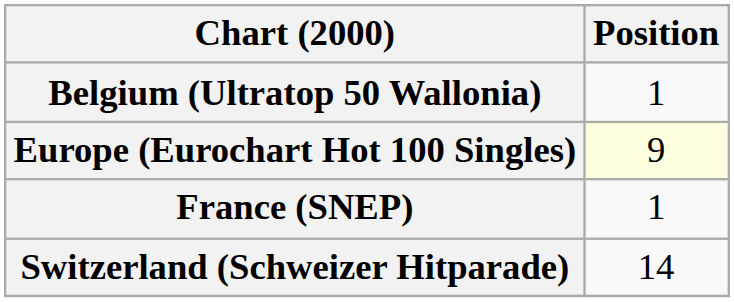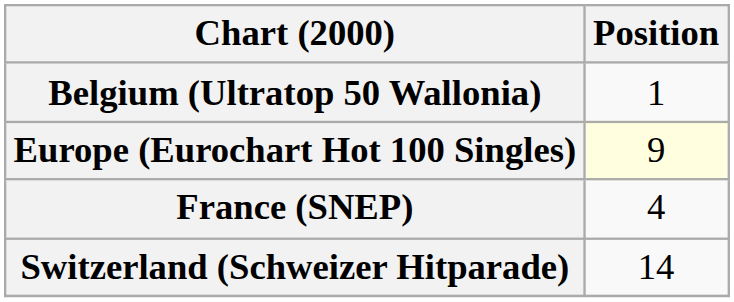France (SNEP) | Position: 1 -> 4
